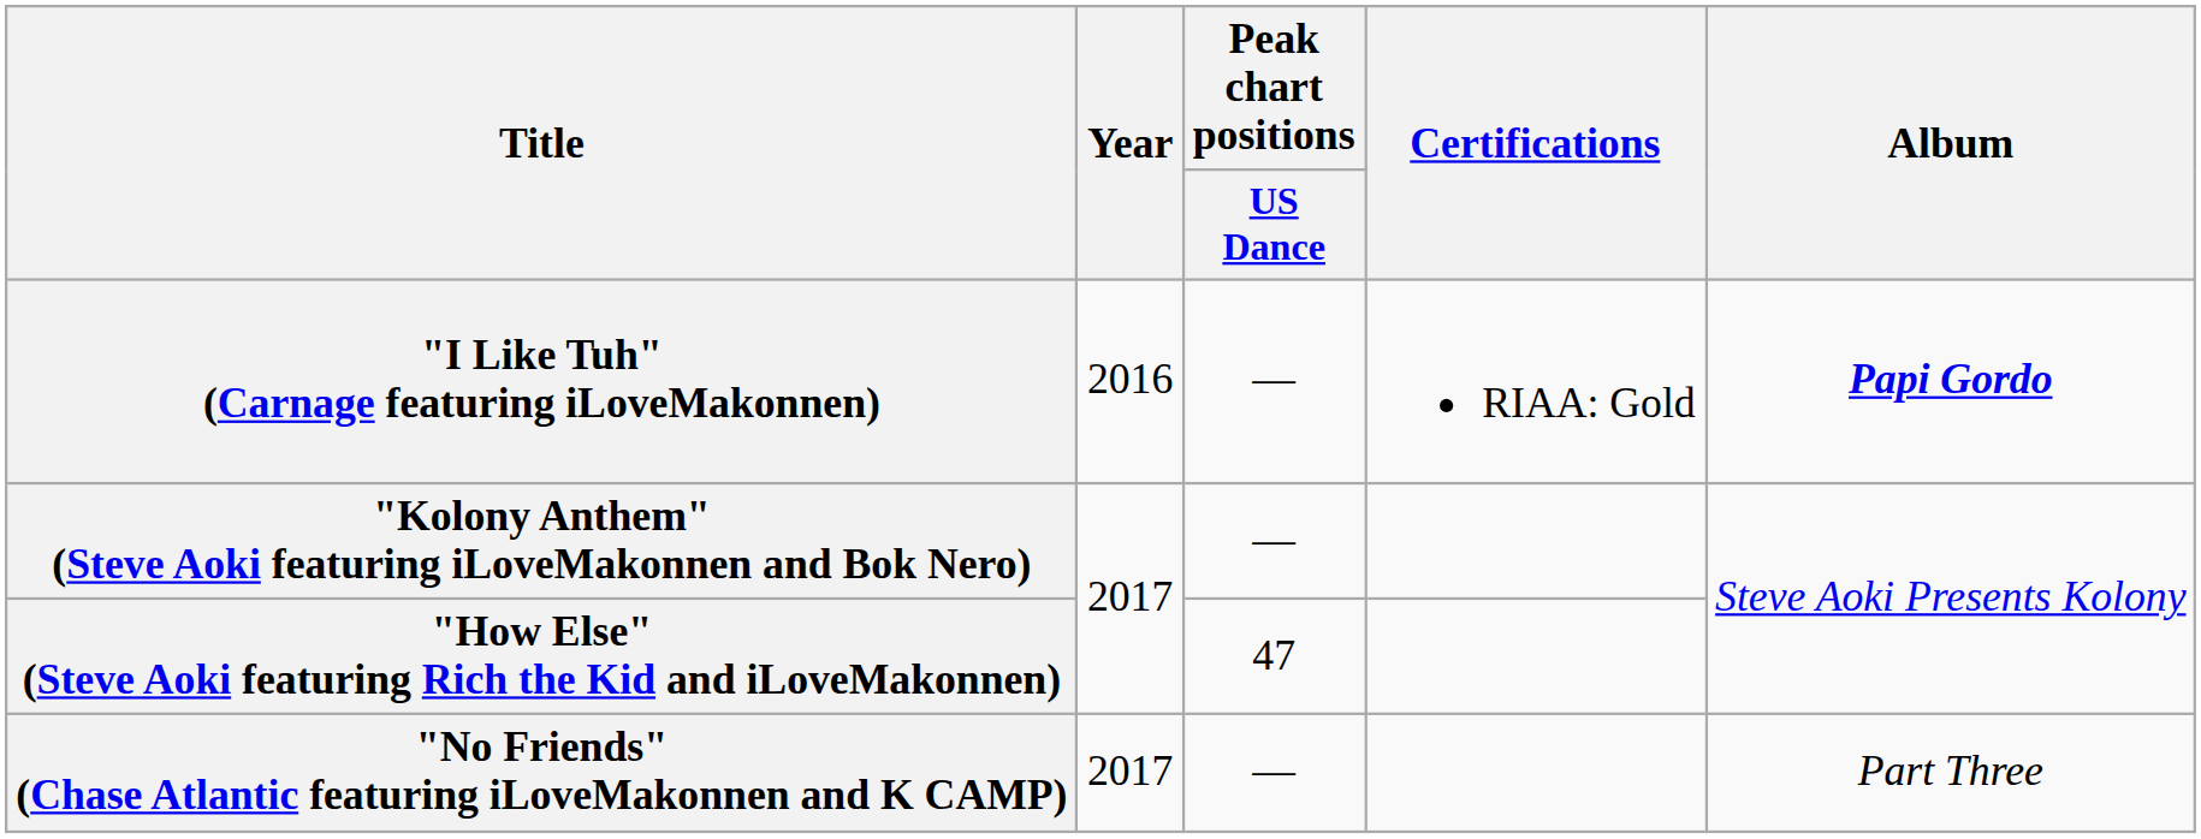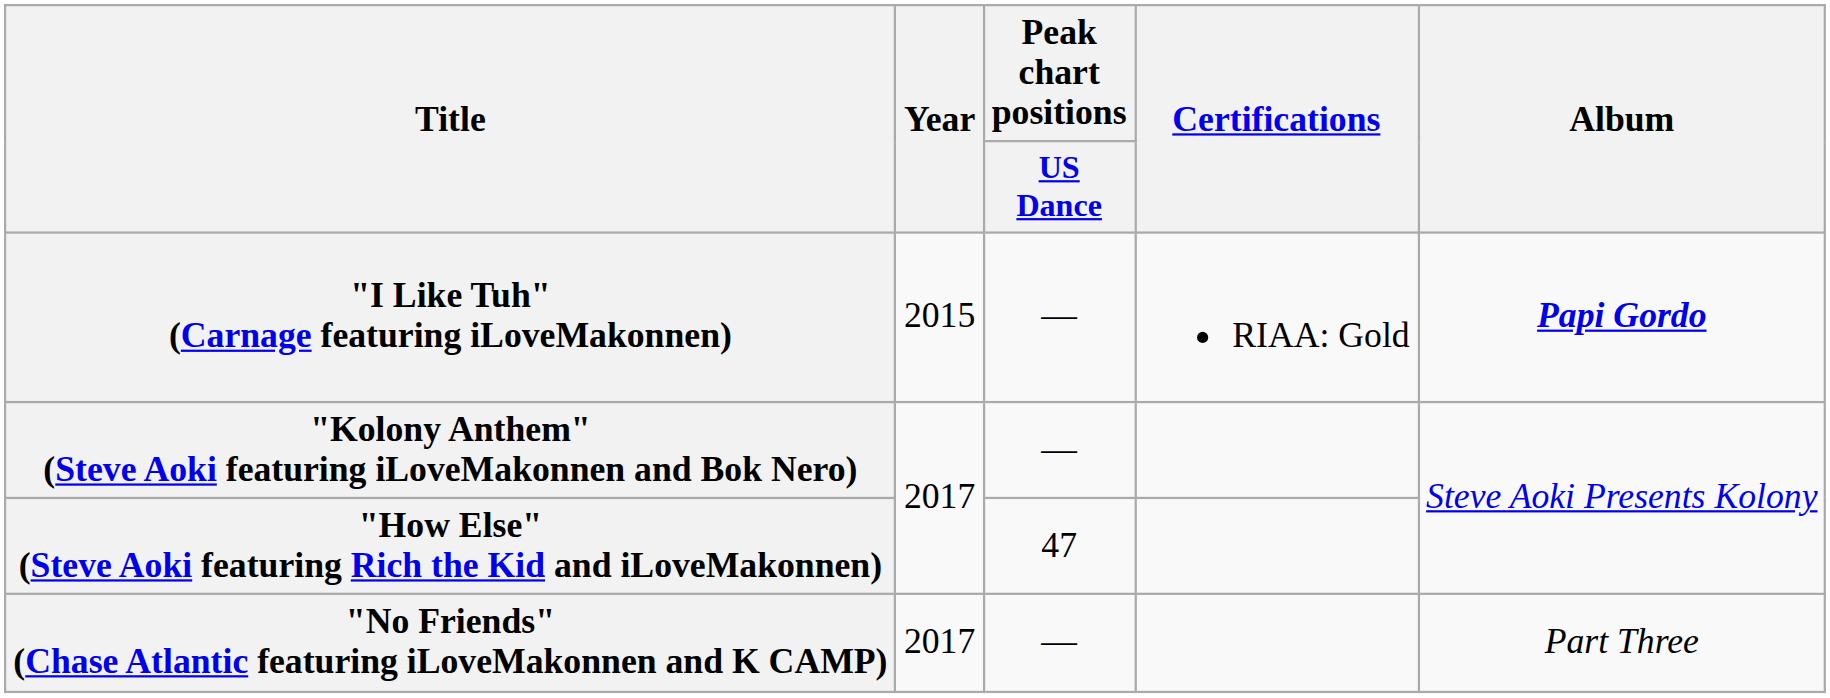"I Like Tuh" (Carnage featuring iLoveMakonnen) | Year: 2016 -> 2015
